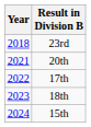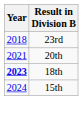- row: 2022 | 17th
18th | Year: normal -> bold
